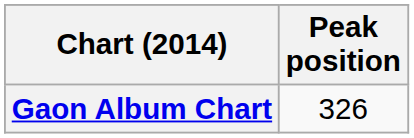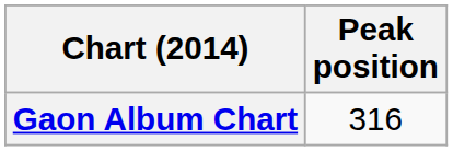Gaon Album Chart | Peak position: 326 -> 316
